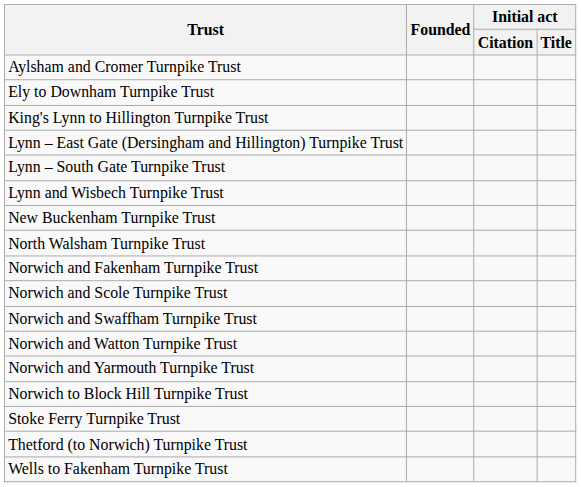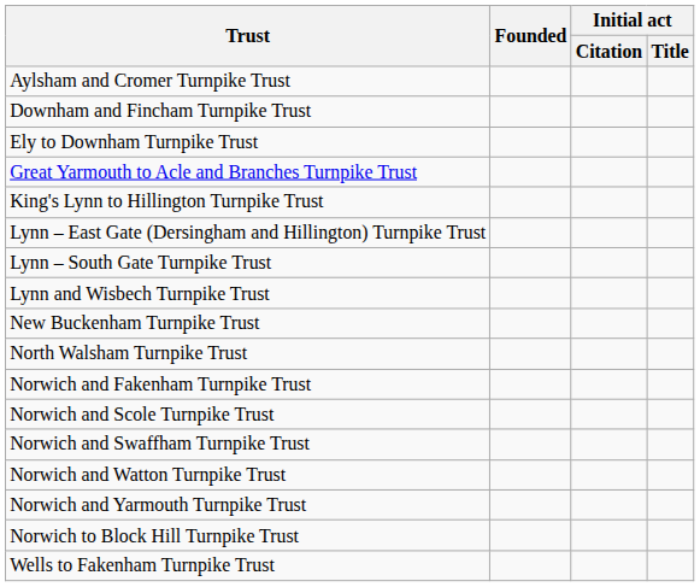+ row: Downham and Fincham Turnpike Trust
+ row: Great Yarmouth to Acle and Branches Turnpike Trust
- row: Stoke Ferry Turnpike Trust
- row: Thetford (to Norwich) Turnpike Trust
